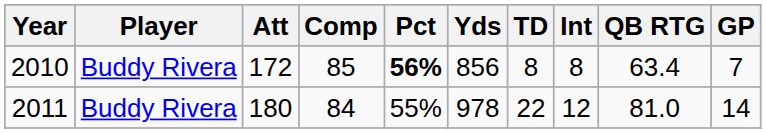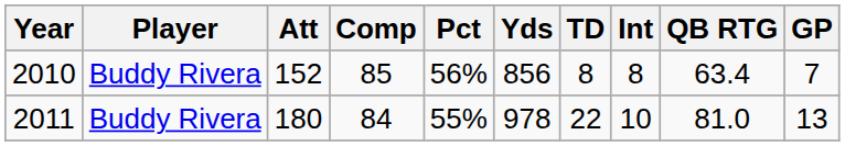2010 | Att: 172 -> 152
2010 | Pct: bold -> normal
2011 | Int: 12 -> 10
2011 | GP: 14 -> 13
